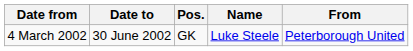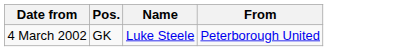- column: Date to | 30 June 2002
